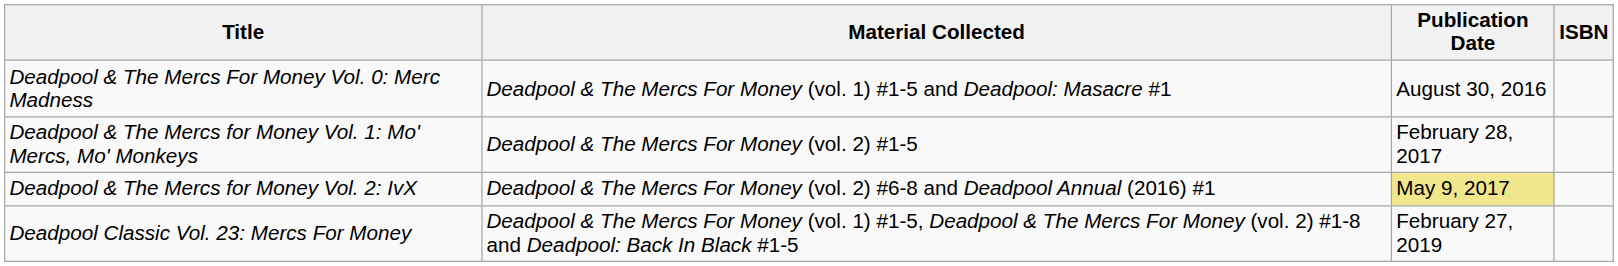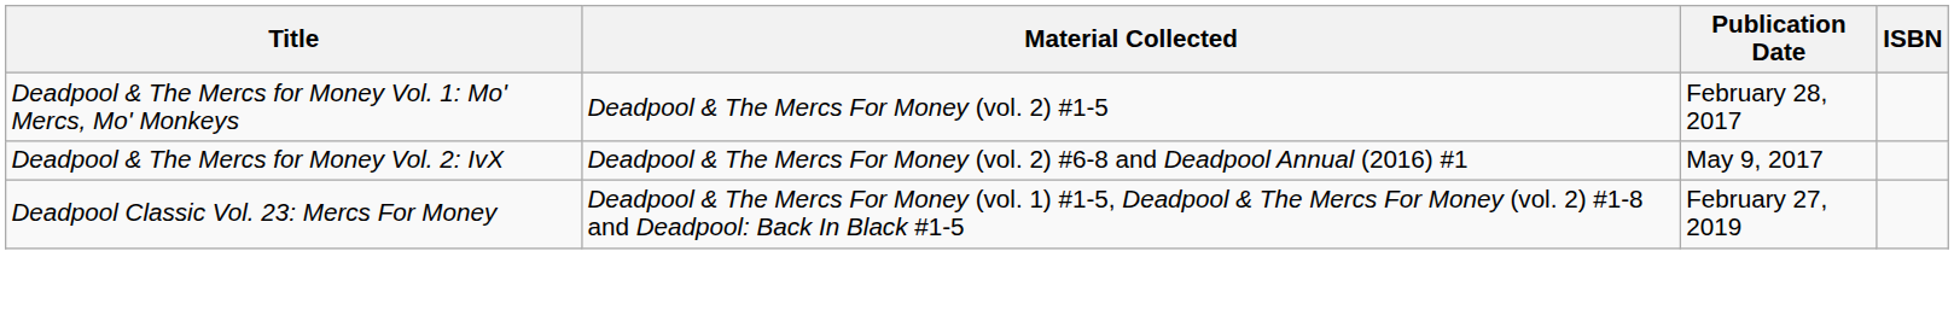- row: Deadpool & The Mercs For Money Vol. 0: Merc Madness | Deadpool & The Mercs For Money (vol. 1) #1-5 and Deadpool: Masacre #1 | August 30, 2016
Deadpool & The Mercs for Money Vol. 2: IvX | Publication Date: khaki background -> no background
